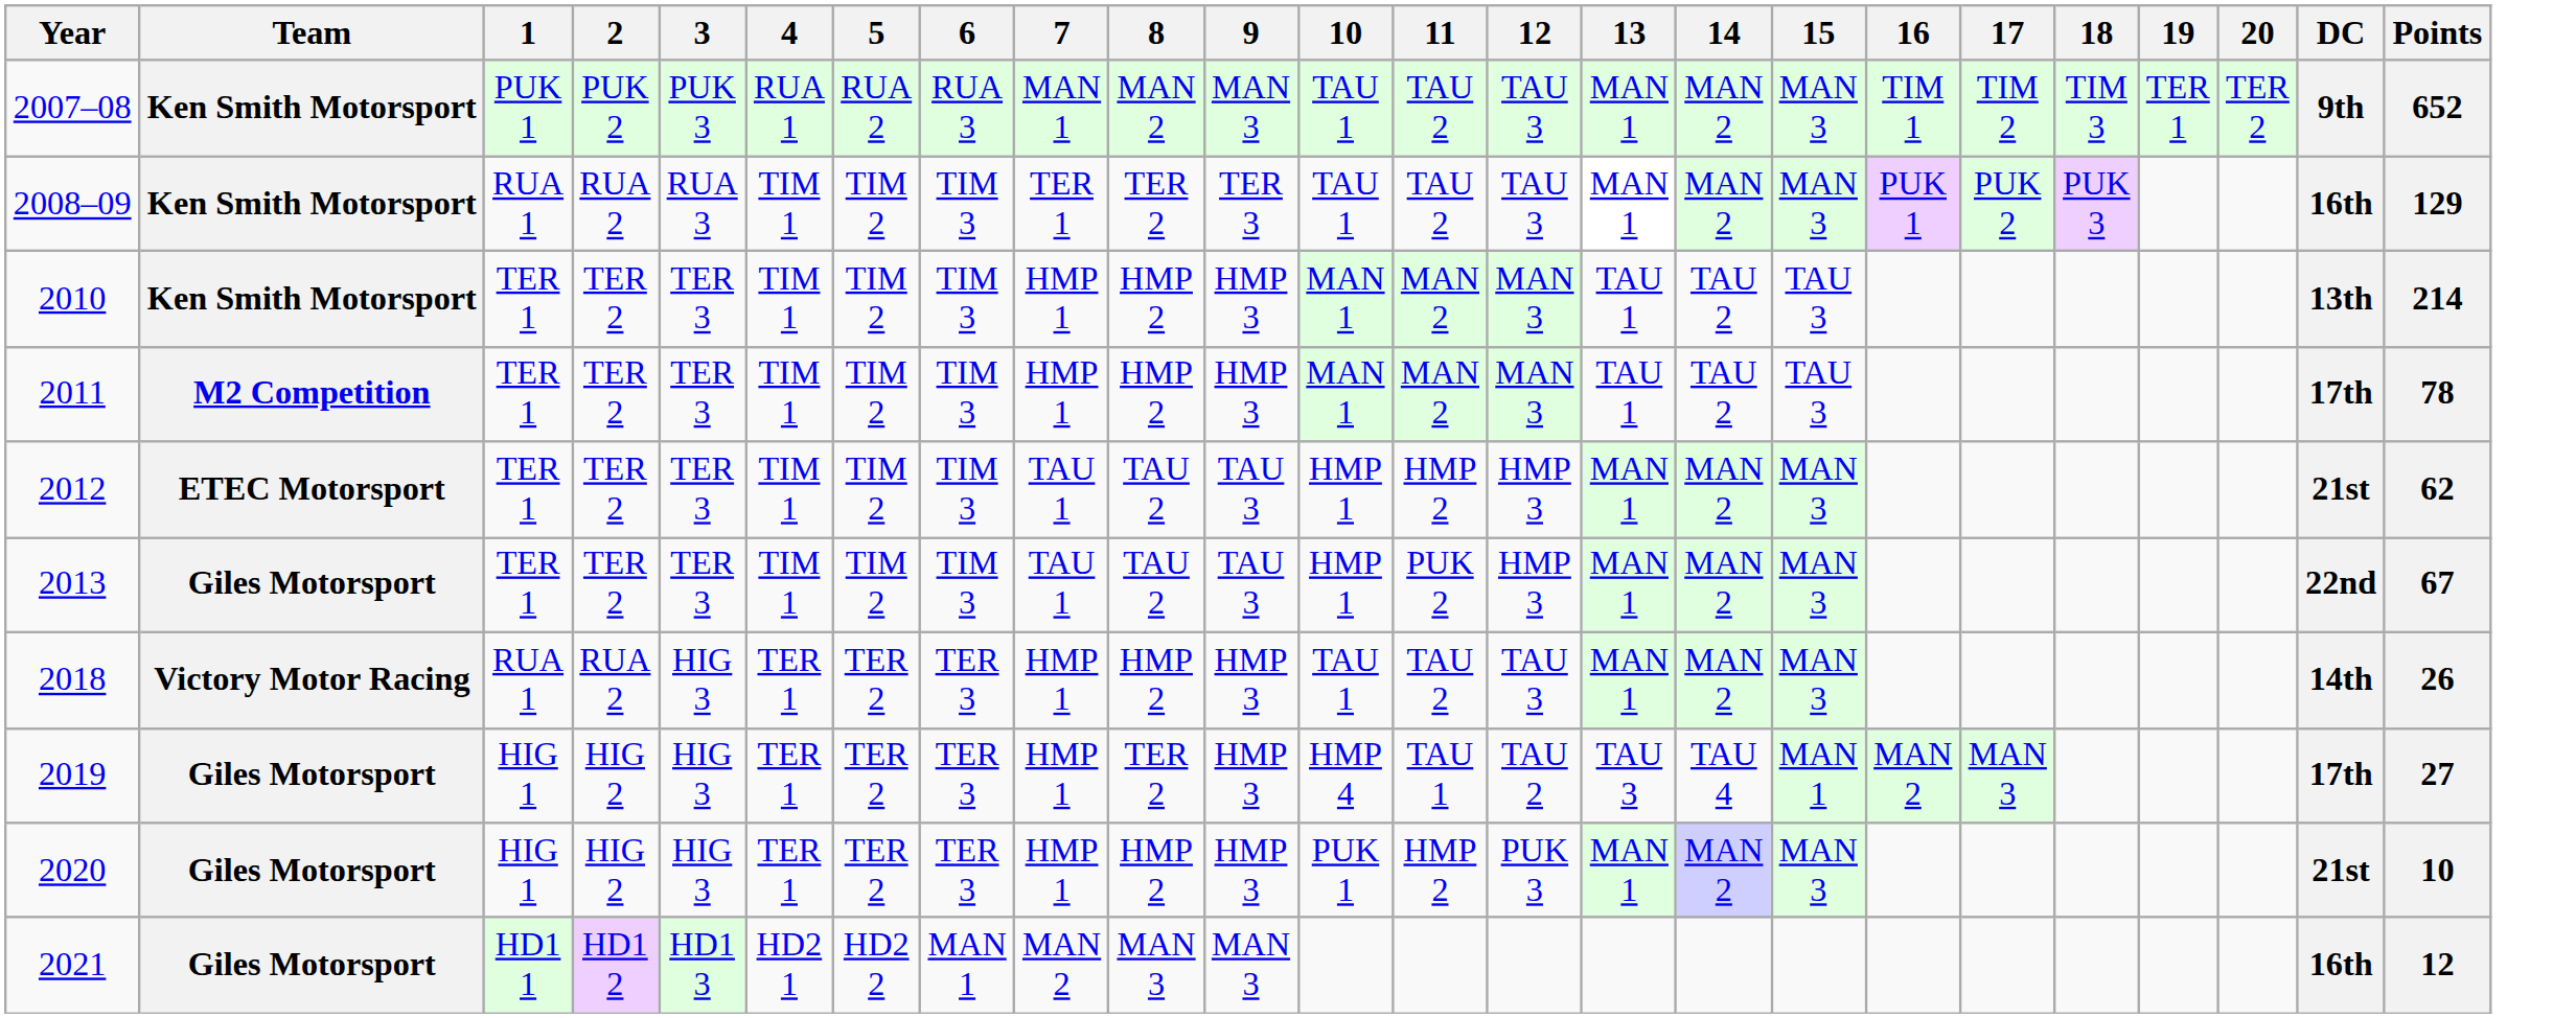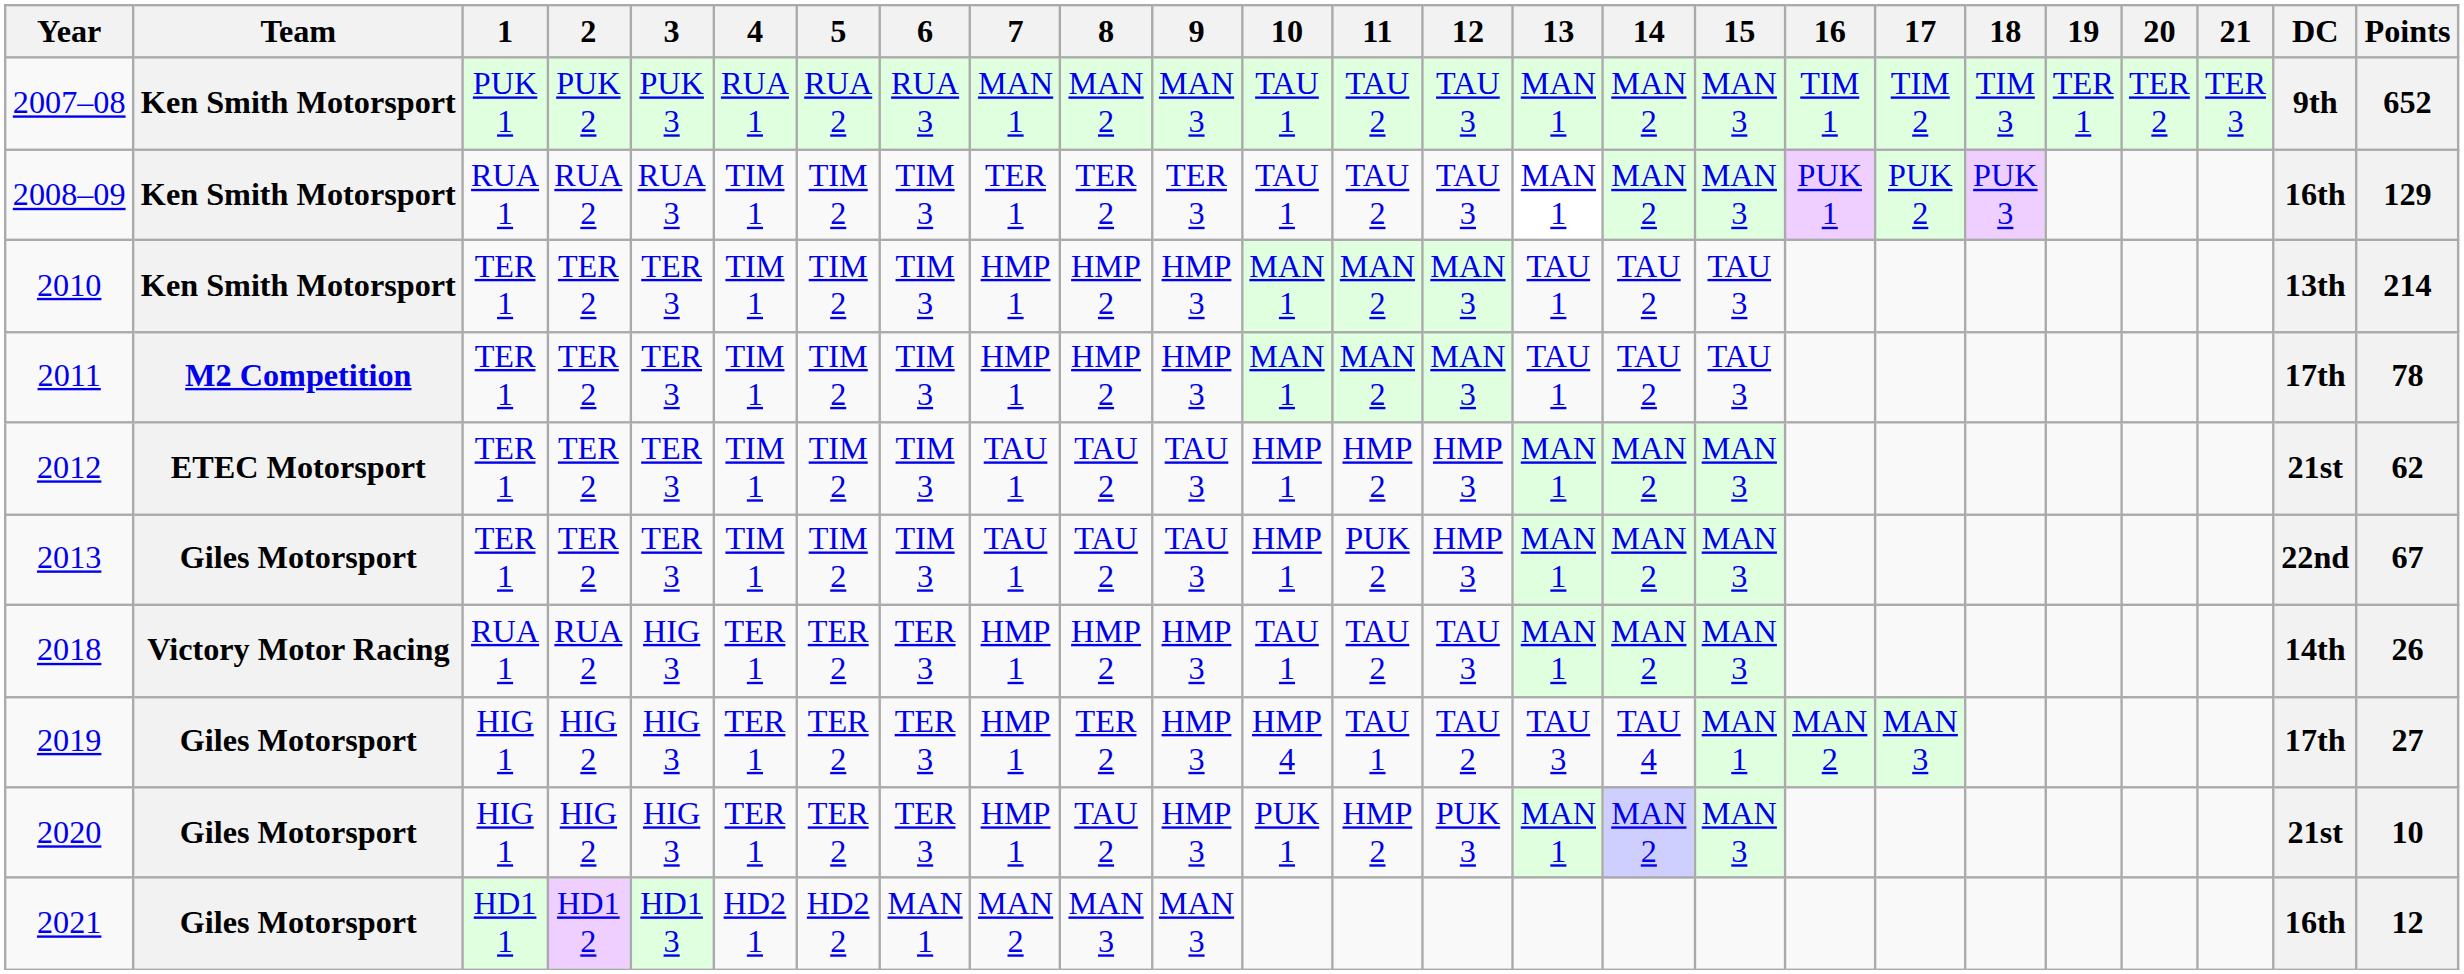+ column: 21 | TER 3
2020 | 8: HMP 2 -> TAU 2
